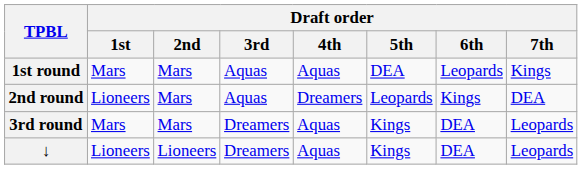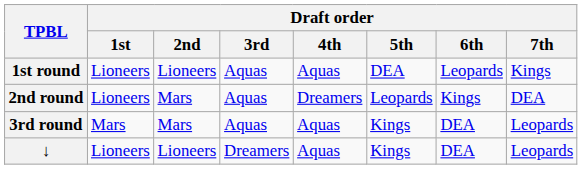1st round | Draft order / 1st: Mars -> Lioneers
1st round | Draft order / 2nd: Mars -> Lioneers
3rd round | Draft order / 3rd: Dreamers -> Aquas
